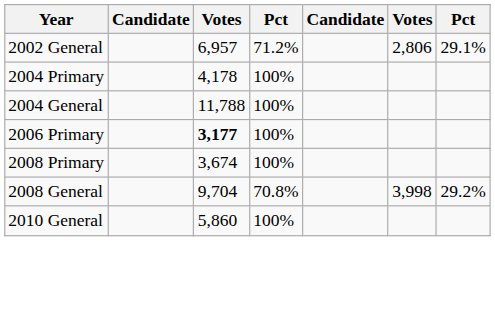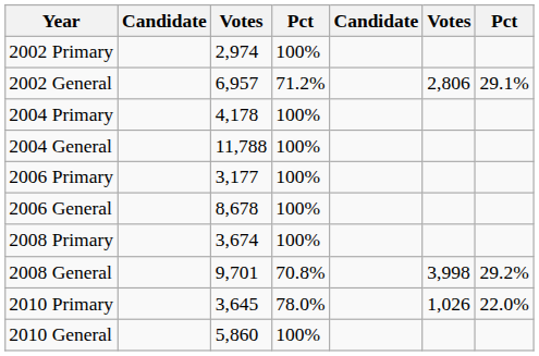+ row: 2002 Primary | 2,974 | 100%
2006 Primary | column 3: bold -> normal
+ row: 2006 General | 8,678 | 100%
2008 General | column 3: 9,704 -> 9,701
+ row: 2010 Primary | 3,645 | 78.0% | 1,026 | 22.0%
